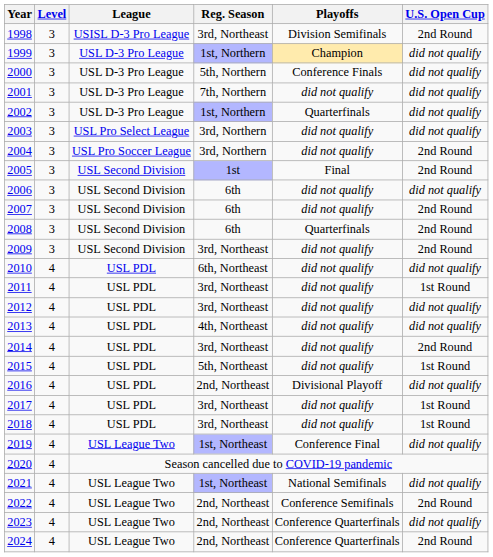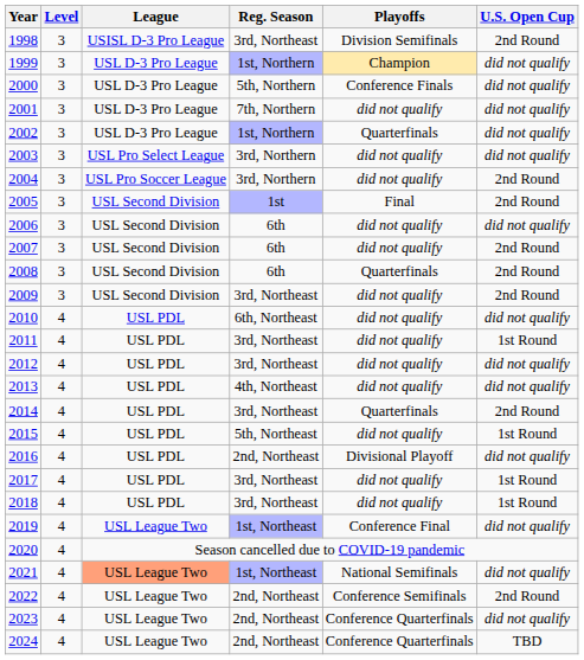2014 | Playoffs: did not qualify -> Quarterfinals
2021 | League: no background -> lightsalmon background
2024 | U.S. Open Cup: 2nd Round -> TBD
